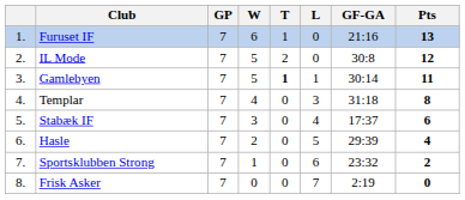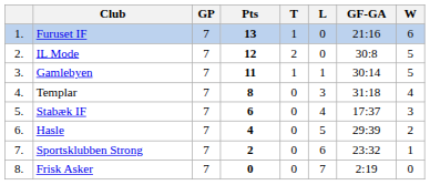columns swapped: W <-> Pts
Gamlebyen | T: bold -> normal
